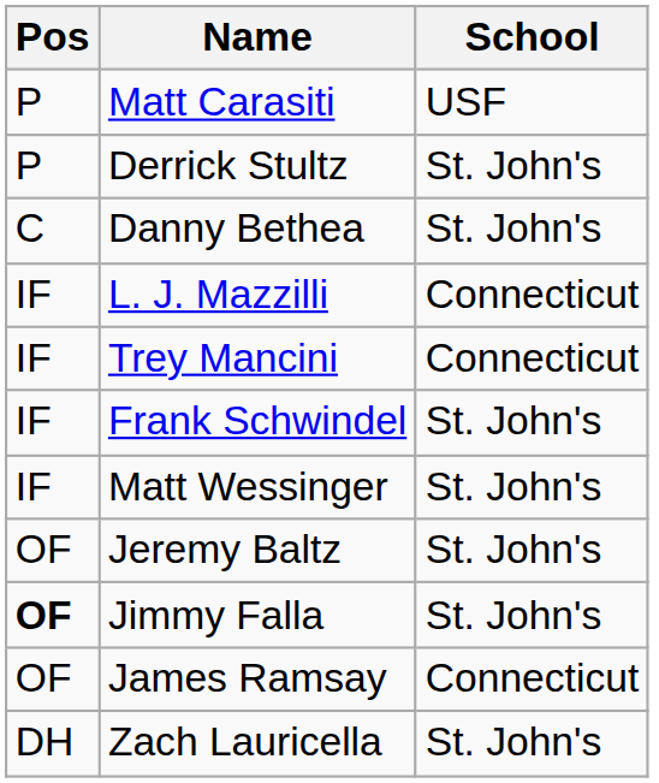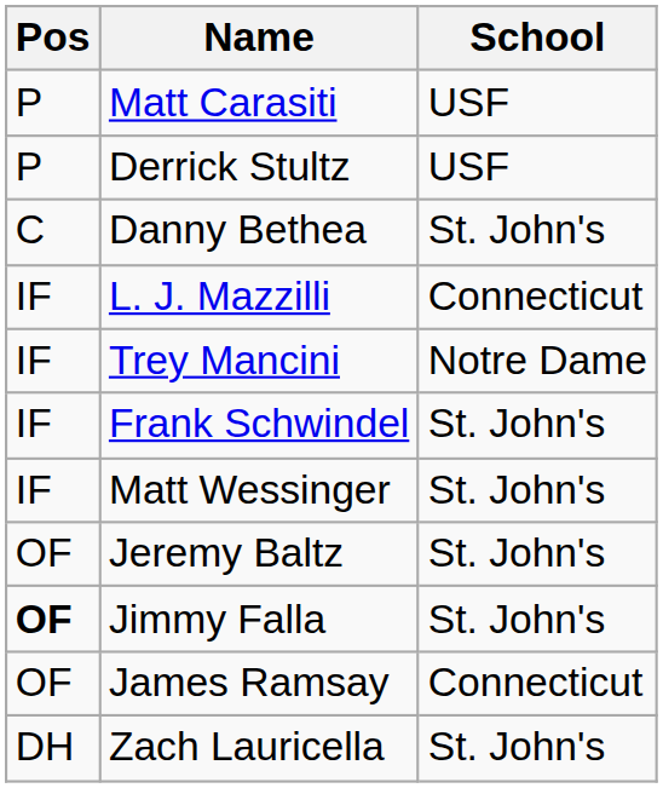Derrick Stultz | School: St. John's -> USF
Trey Mancini | School: Connecticut -> Notre Dame
